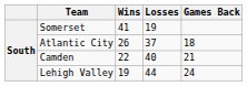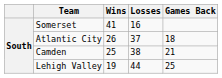Somerset | Losses: 19 -> 16
Camden | Wins: 22 -> 25
Camden | Losses: 40 -> 38
Lehigh Valley | Games Back: 24 -> 25
